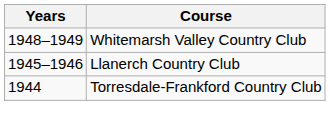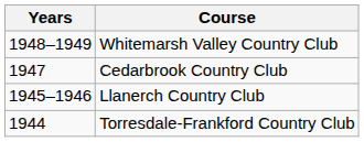+ row: 1947 | Cedarbrook Country Club
